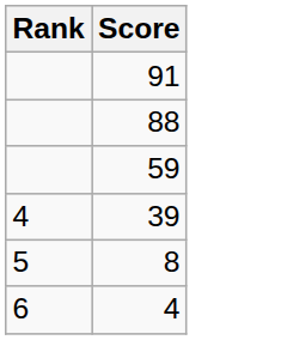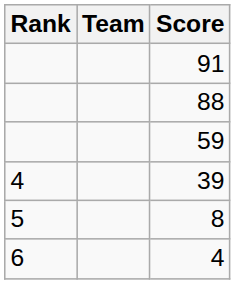+ column: Team
